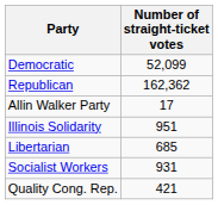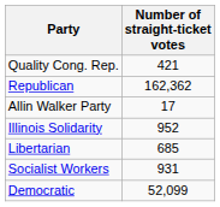rows swapped: Democratic <-> Quality Cong. Rep.
Illinois Solidarity | Number of straight-ticket votes: 951 -> 952
